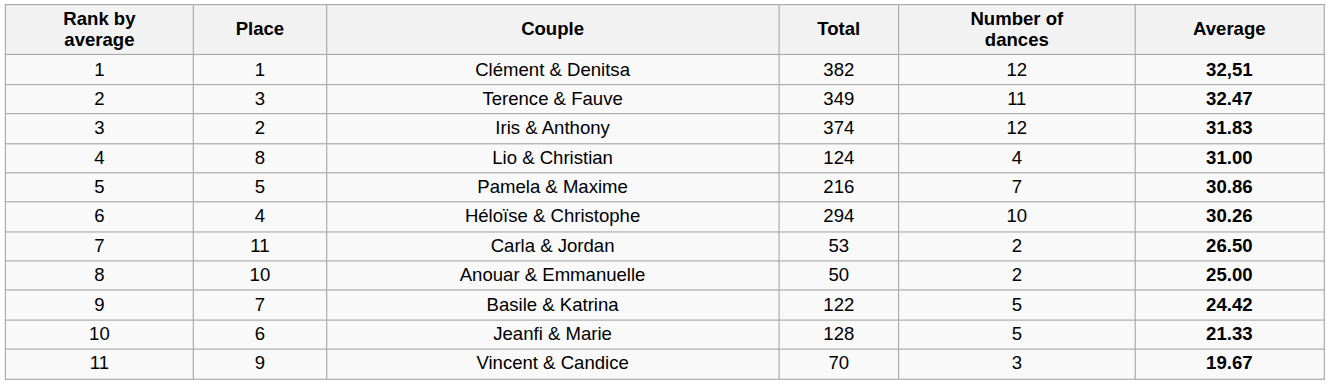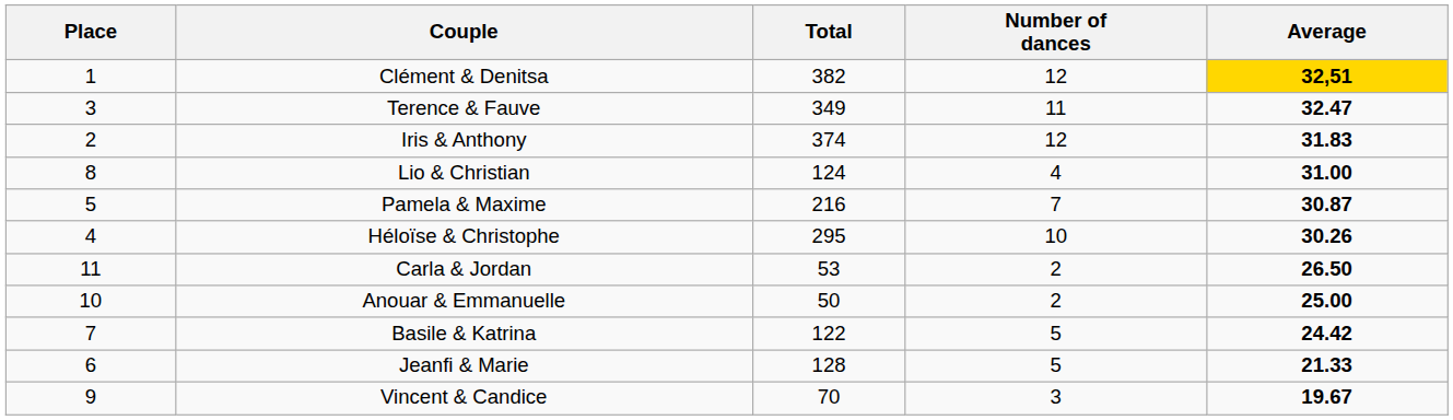- column: Rank by average | 1 | 2 | 3 | 4 | 5 | 6 | 7 | 8 | 9 | 10 | 11
Clément & Denitsa | Average: no background -> gold background
Pamela & Maxime | Average: 30.86 -> 30.87
Héloïse & Christophe | Total: 294 -> 295
